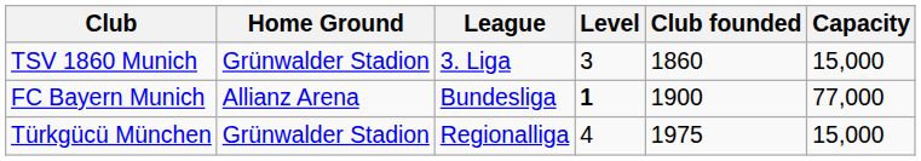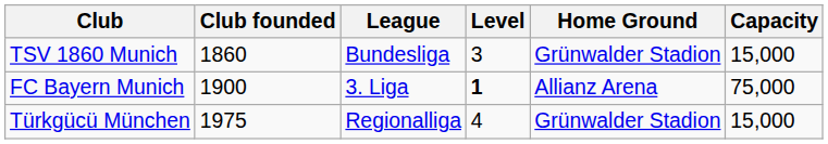columns swapped: Club founded <-> Home Ground
TSV 1860 Munich | League: 3. Liga -> Bundesliga
FC Bayern Munich | League: Bundesliga -> 3. Liga
FC Bayern Munich | Capacity: 77,000 -> 75,000
